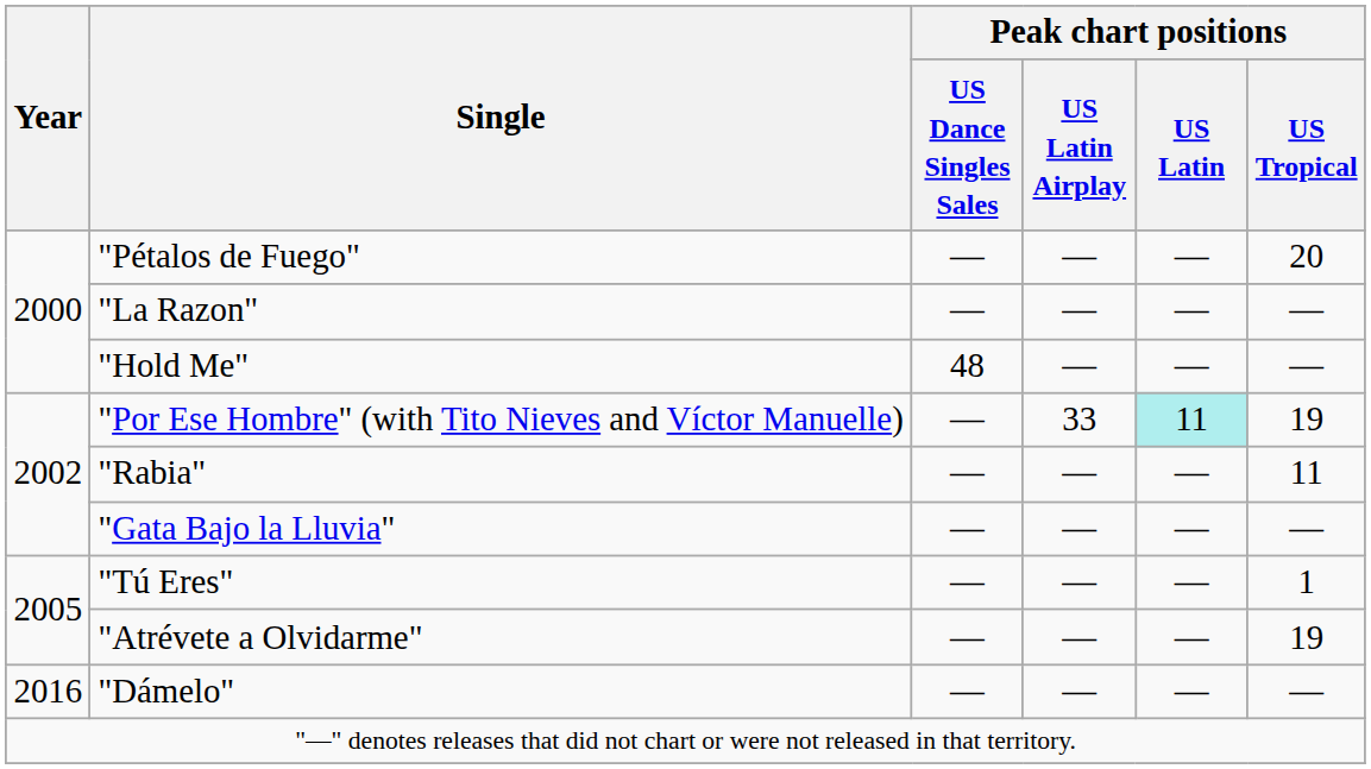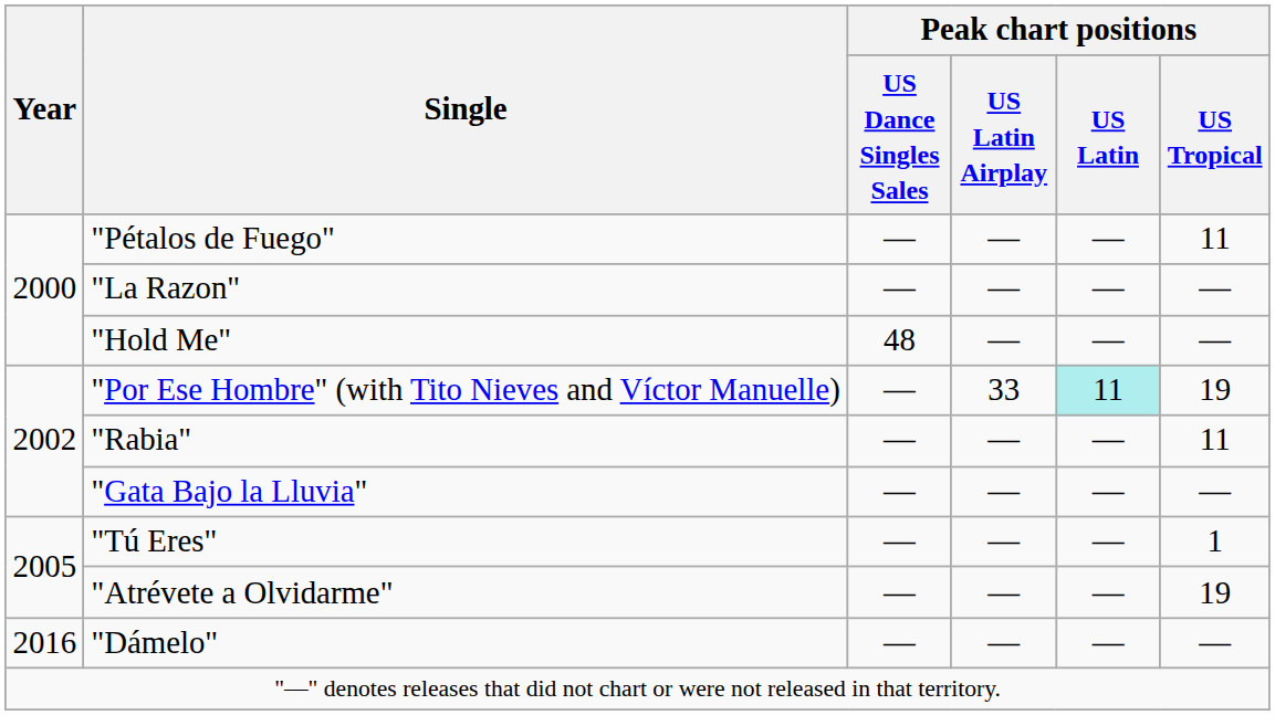"Pétalos de Fuego" | Peak chart positions / US Tropical: 20 -> 11
